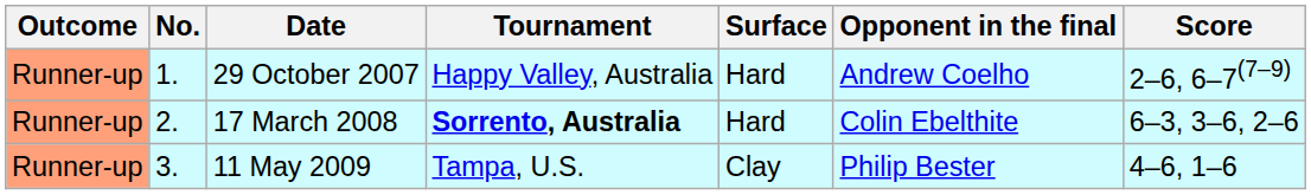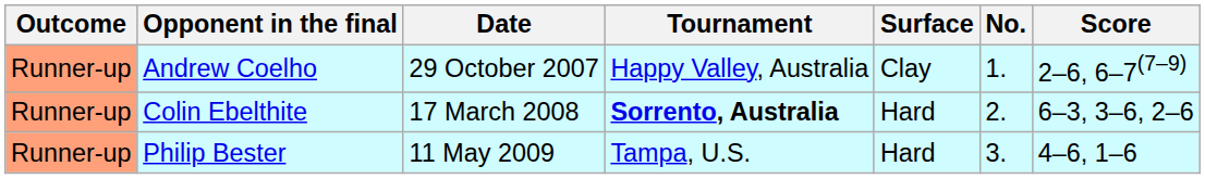columns swapped: No. <-> Opponent in the final
29 October 2007 | Surface: Hard -> Clay
11 May 2009 | Surface: Clay -> Hard
